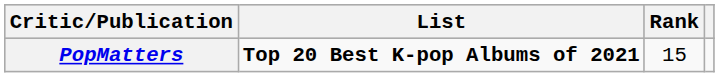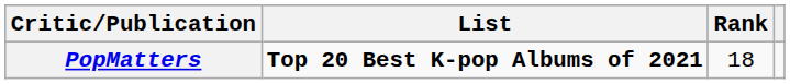PopMatters | Rank: 15 -> 18
